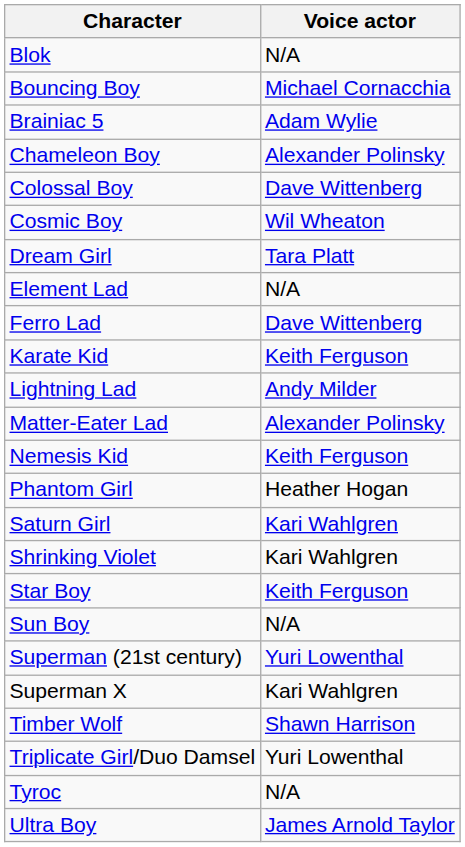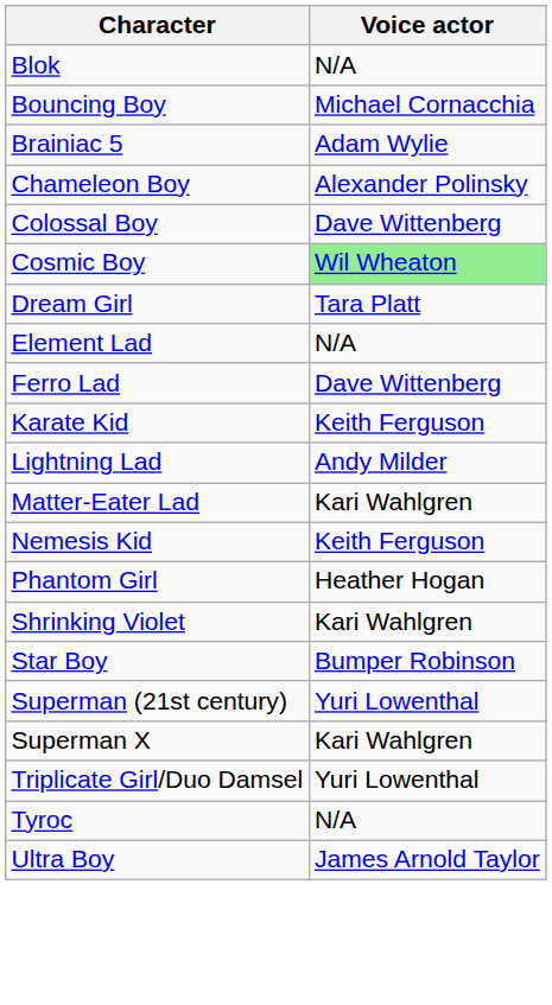Cosmic Boy | Voice actor: no background -> lightgreen background
Matter-Eater Lad | Voice actor: Alexander Polinsky -> Kari Wahlgren
- row: Saturn Girl | Kari Wahlgren
Star Boy | Voice actor: Keith Ferguson -> Bumper Robinson
- row: Sun Boy | N/A
- row: Timber Wolf | Shawn Harrison
